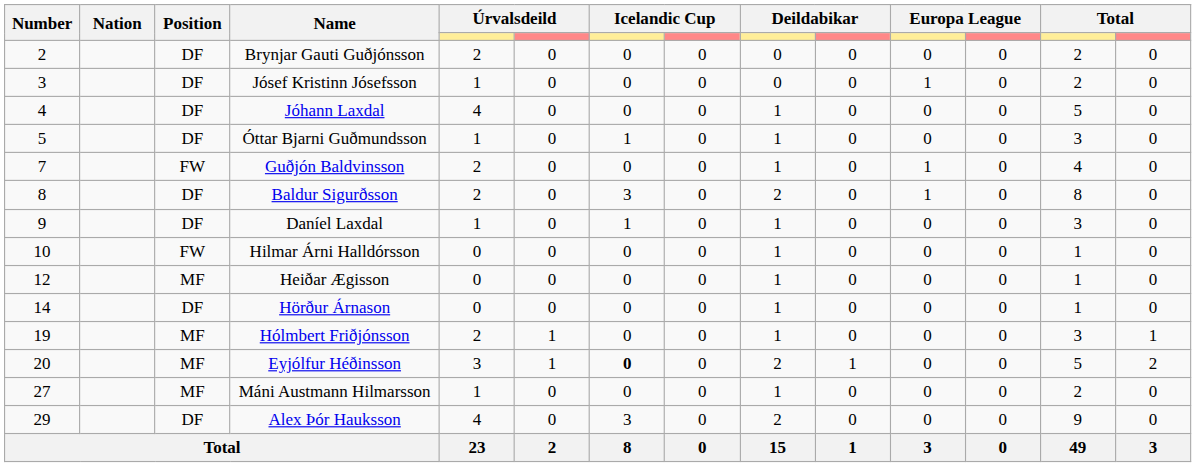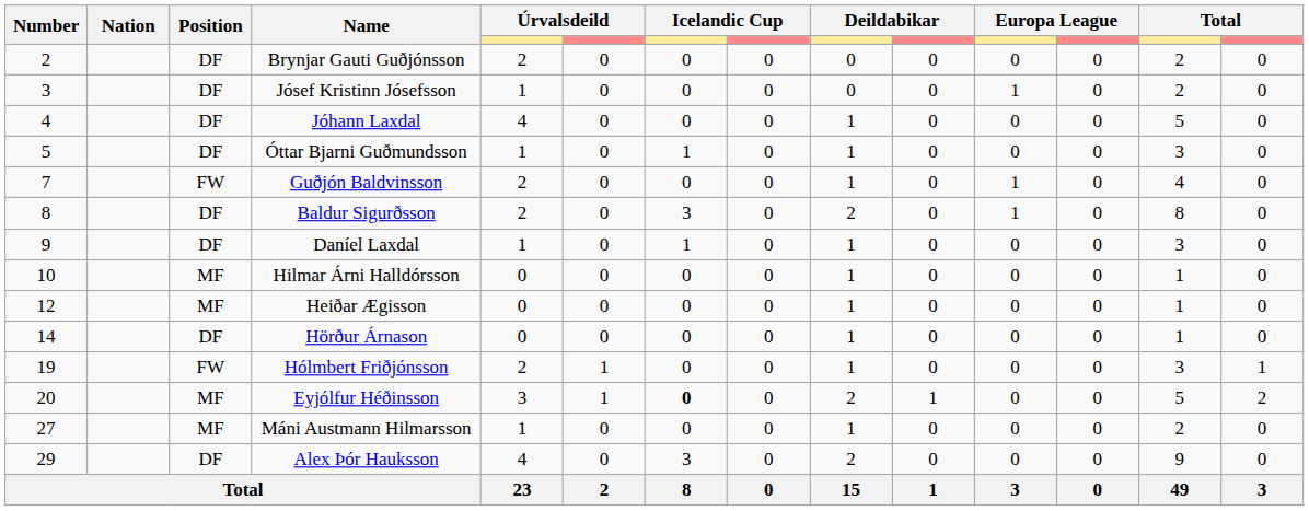Hilmar Árni Halldórsson | Position: FW -> MF
Hólmbert Friðjónsson | Position: MF -> FW
